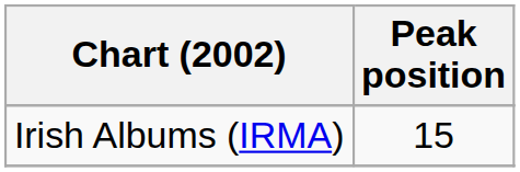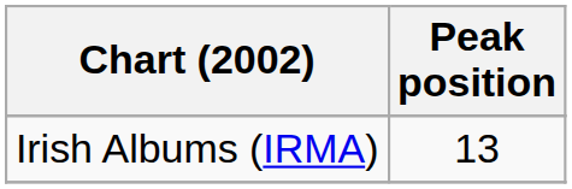Irish Albums (IRMA) | Peak position: 15 -> 13
